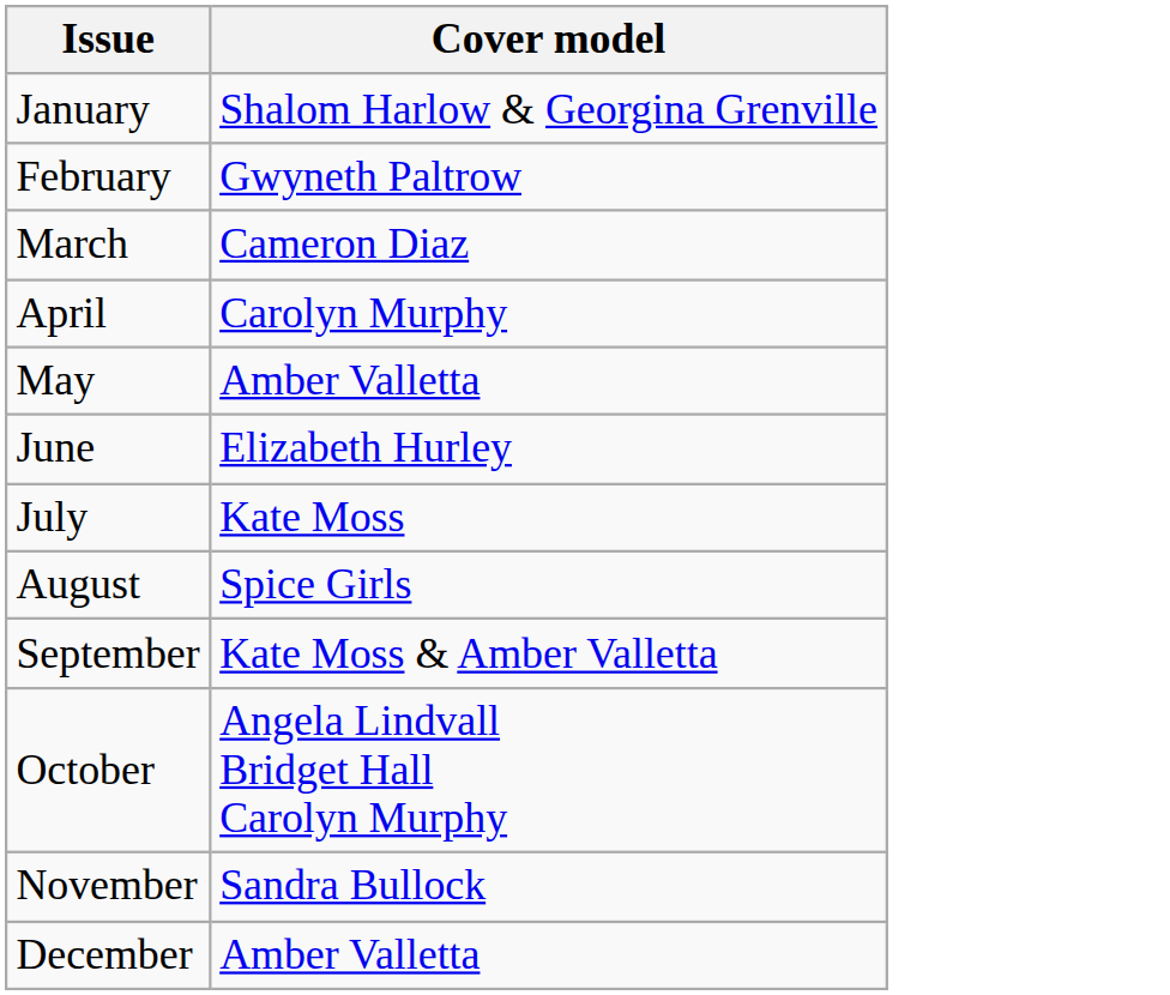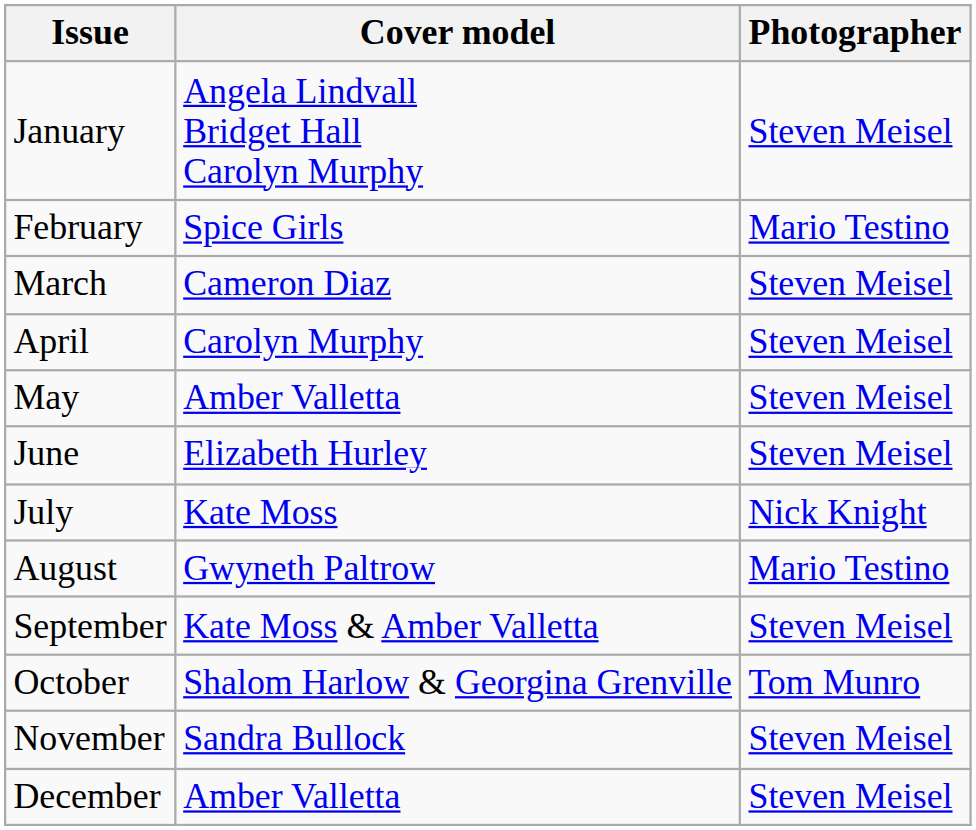+ column: Photographer | Steven Meisel | Mario Testino | Steven Meisel | Steven Meisel | Steven Meisel | Steven Meisel | Nick Knight | Mario Testino | Steven Meisel | Tom Munro | Steven Meisel | Steven Meisel
January | Cover model: Shalom Harlow & Georgina Grenville -> Angela Lindvall Bridget Hall Carolyn Murphy
February | Cover model: Gwyneth Paltrow -> Spice Girls
August | Cover model: Spice Girls -> Gwyneth Paltrow
October | Cover model: Angela Lindvall Bridget Hall Carolyn Murphy -> Shalom Harlow & Georgina Grenville
